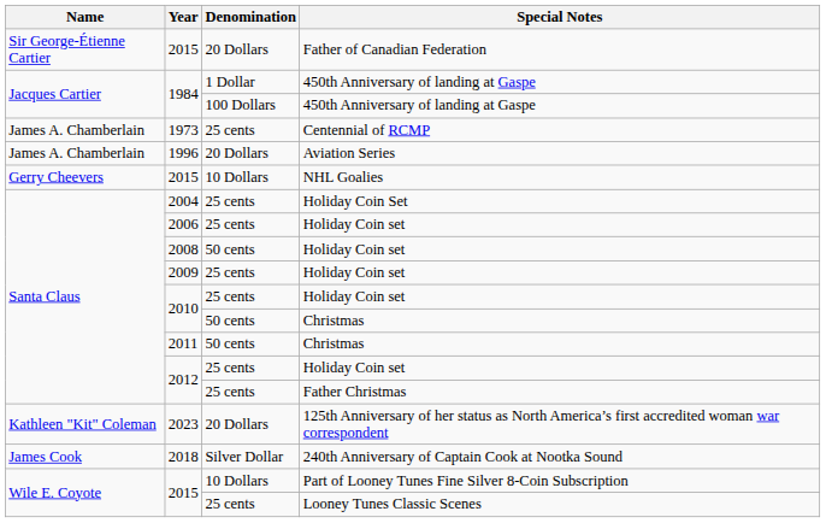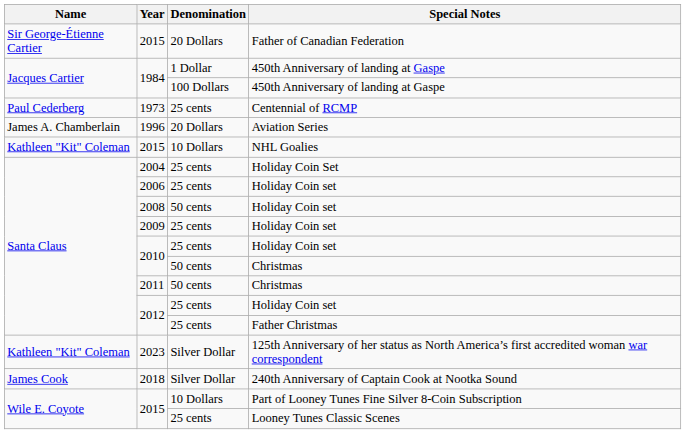1973 | Name: James A. Chamberlain -> Paul Cederberg
2015 / NHL Goalies | Name: Gerry Cheevers -> Kathleen "Kit" Coleman
2023 | Denomination: 20 Dollars -> Silver Dollar
